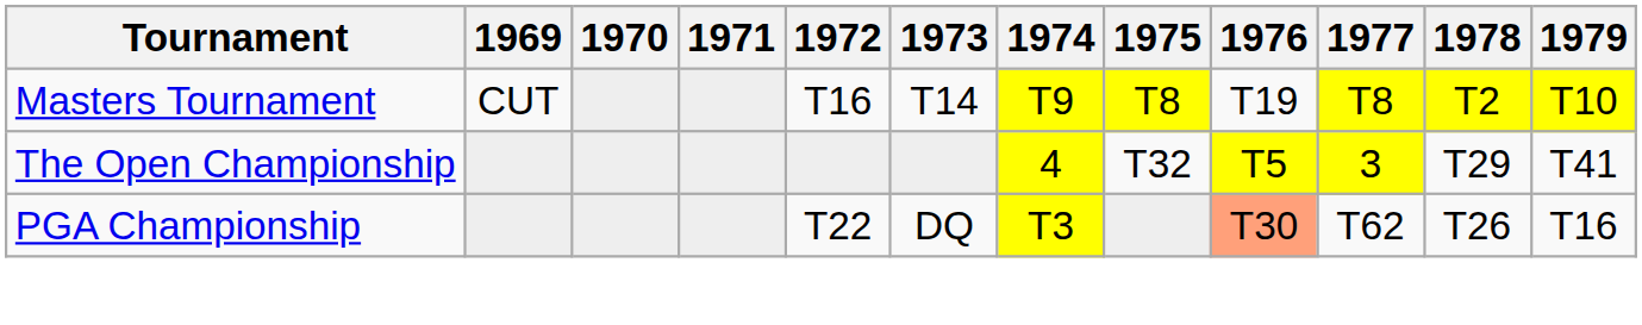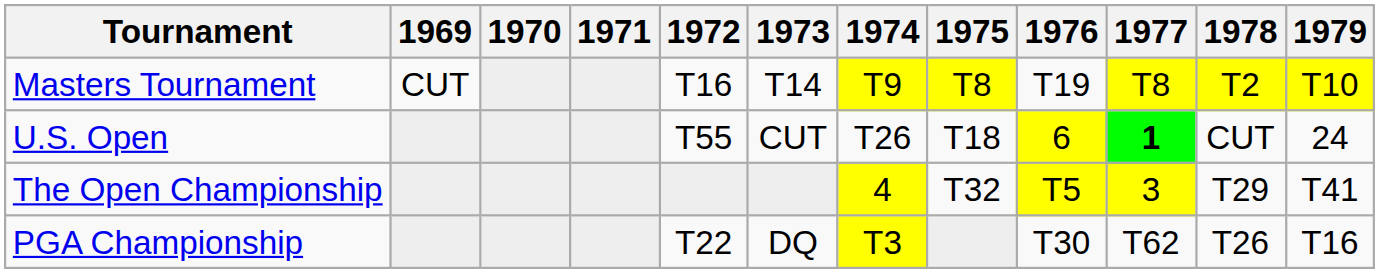+ row: U.S. Open | T55 | CUT | T26 | T18 | 6 | 1 | CUT | 24
PGA Championship | 1976: lightsalmon background -> no background
